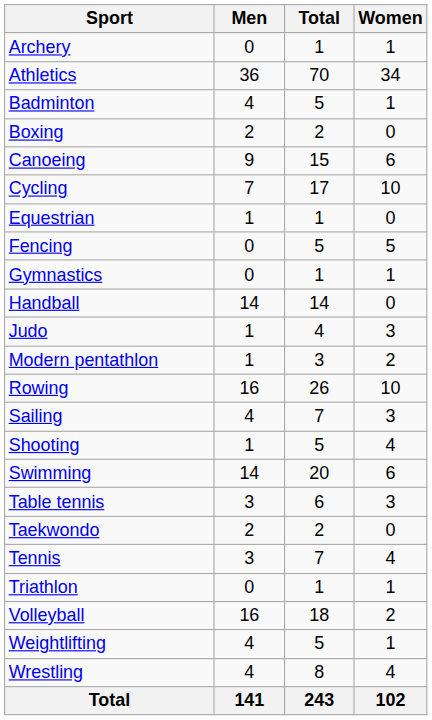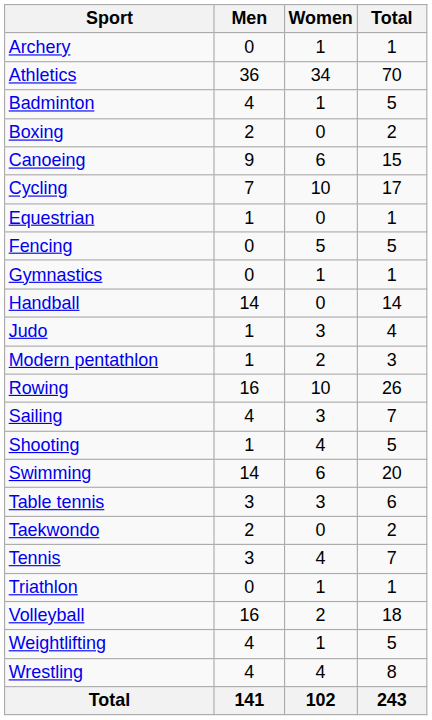columns swapped: Women <-> Total
